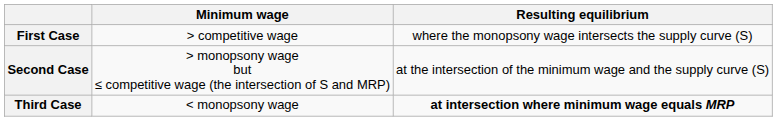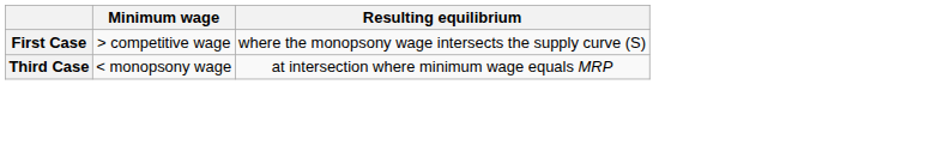- row: Second Case | > monopsony wage but ≤ competitive wage (the intersection of S and MRP) | at the intersection of the minimum wage and the supply curve (S)
Third Case | Resulting equilibrium: bold -> normal
